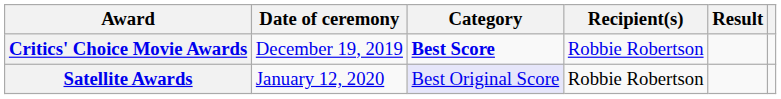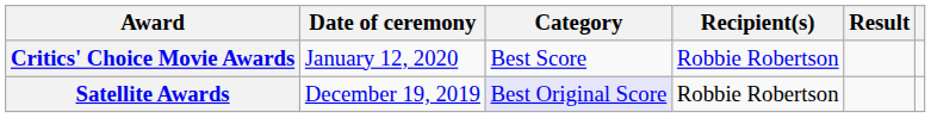Critics' Choice Movie Awards | Date of ceremony: December 19, 2019 -> January 12, 2020
Critics' Choice Movie Awards | Category: bold -> normal
Satellite Awards | Date of ceremony: January 12, 2020 -> December 19, 2019
